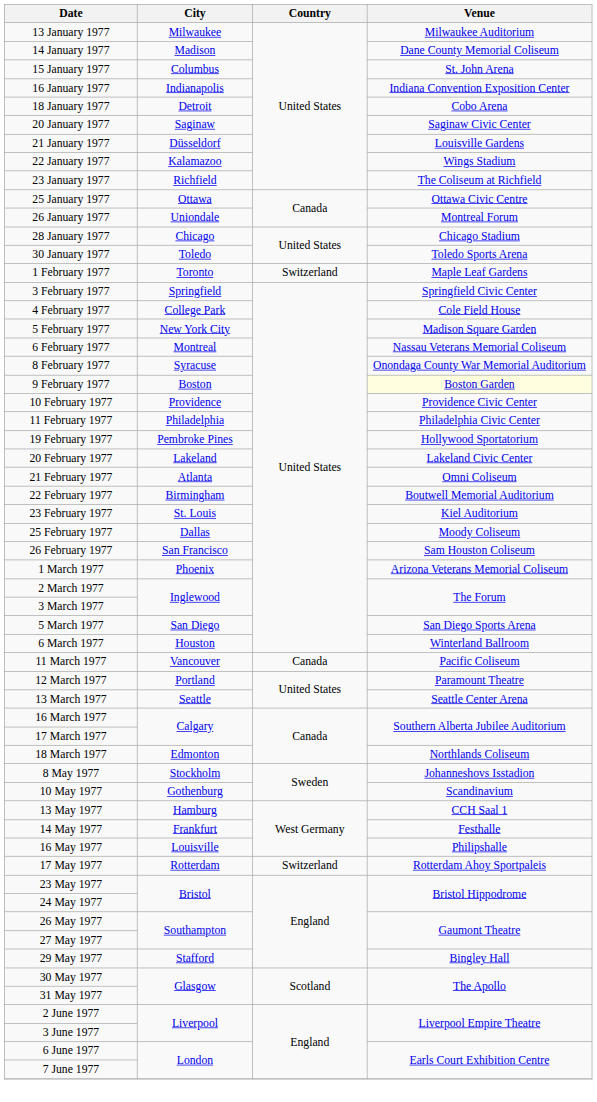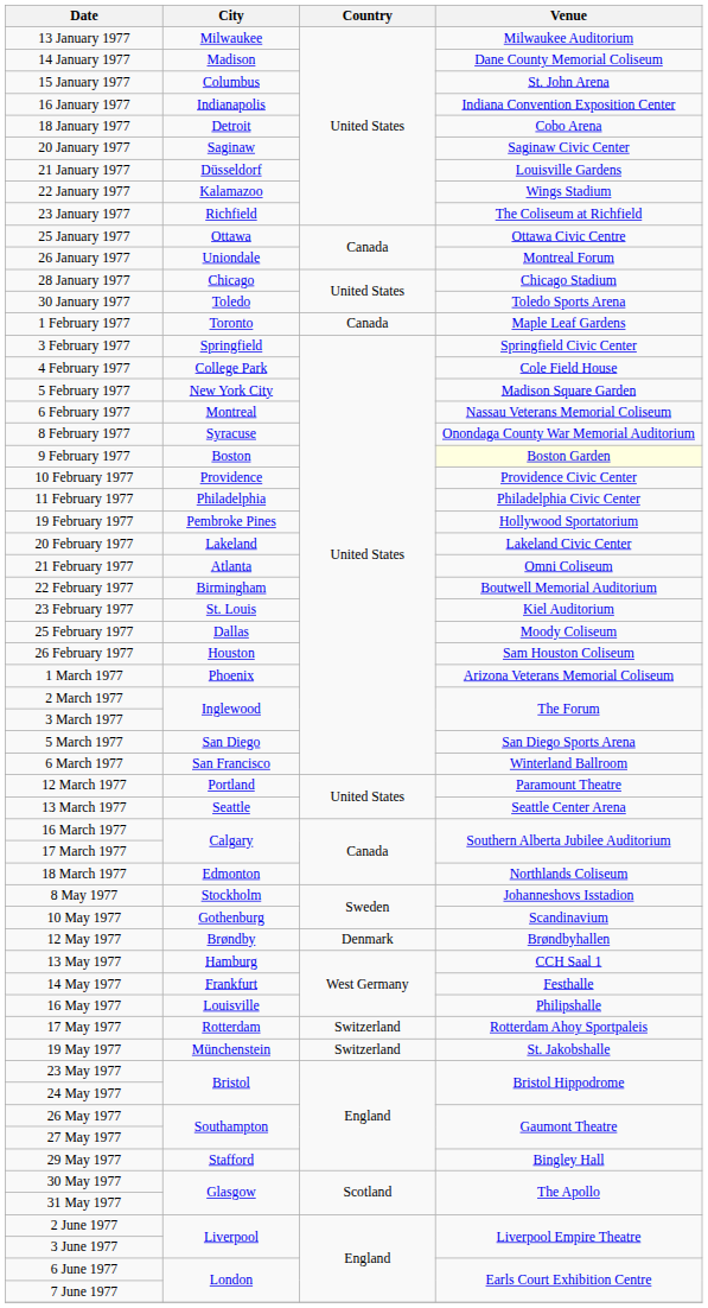1 February 1977 | Country: Switzerland -> Canada
26 February 1977 | City: San Francisco -> Houston
6 March 1977 | City: Houston -> San Francisco
- row: 11 March 1977 | Vancouver | Canada | Pacific Coliseum
+ row: 12 May 1977 | Brøndby | Denmark | Brøndbyhallen
+ row: 19 May 1977 | Münchenstein | Switzerland | St. Jakobshalle
